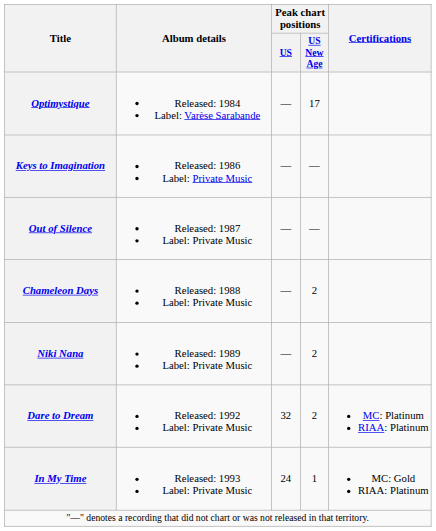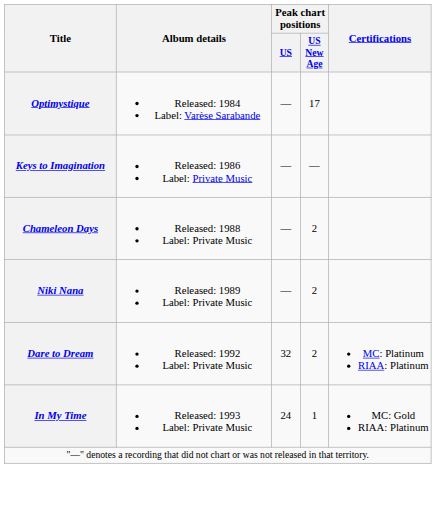- row: Out of Silence | Released: 1987 Label: Private Music | — | —
